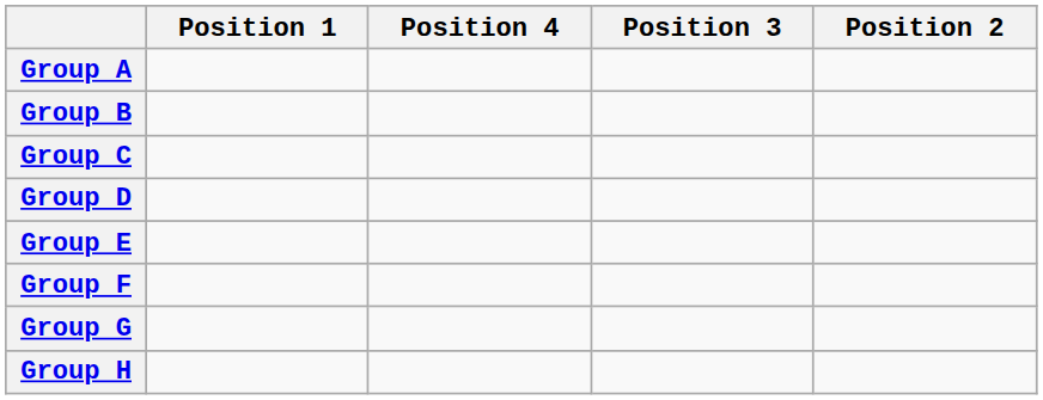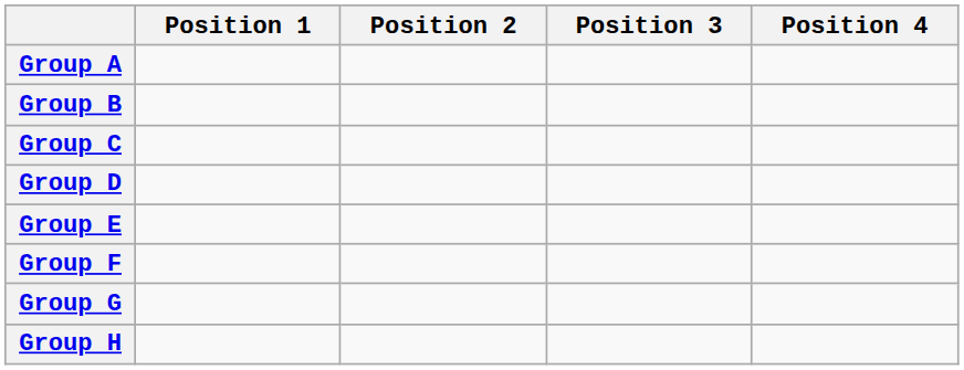columns swapped: Position 2 <-> Position 4
